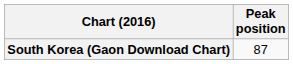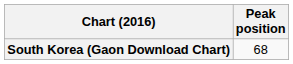South Korea (Gaon Download Chart) | Peak position: 87 -> 68
